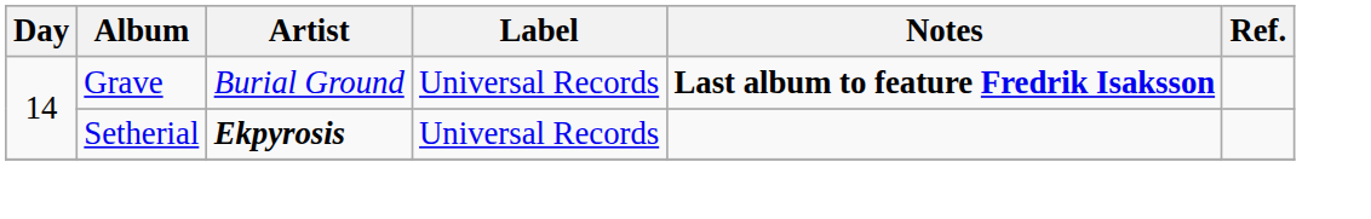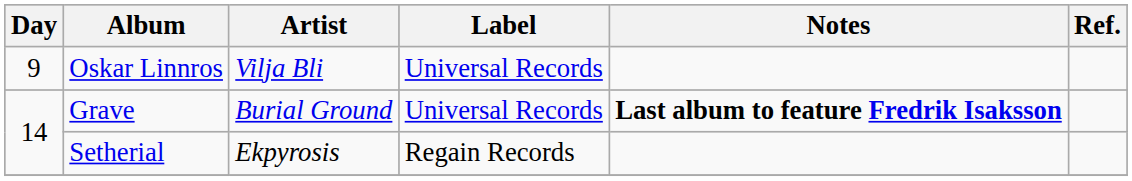+ row: 9 | Oskar Linnros | Vilja Bli | Universal Records
Setherial | Artist: bold -> normal
Setherial | Label: Universal Records -> Regain Records
